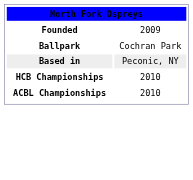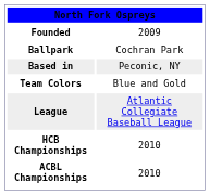+ row: Team Colors | Blue and Gold
+ row: League | Atlantic Collegiate Baseball League
